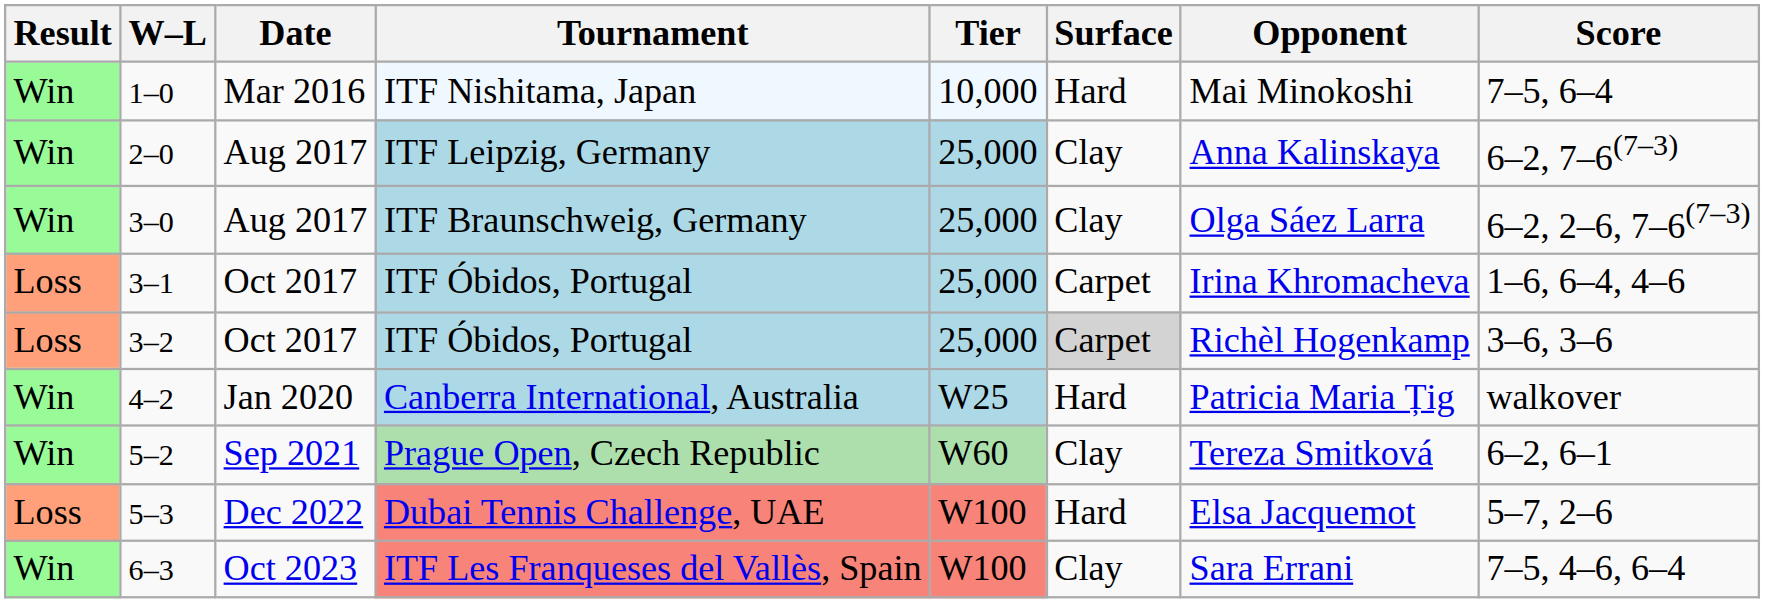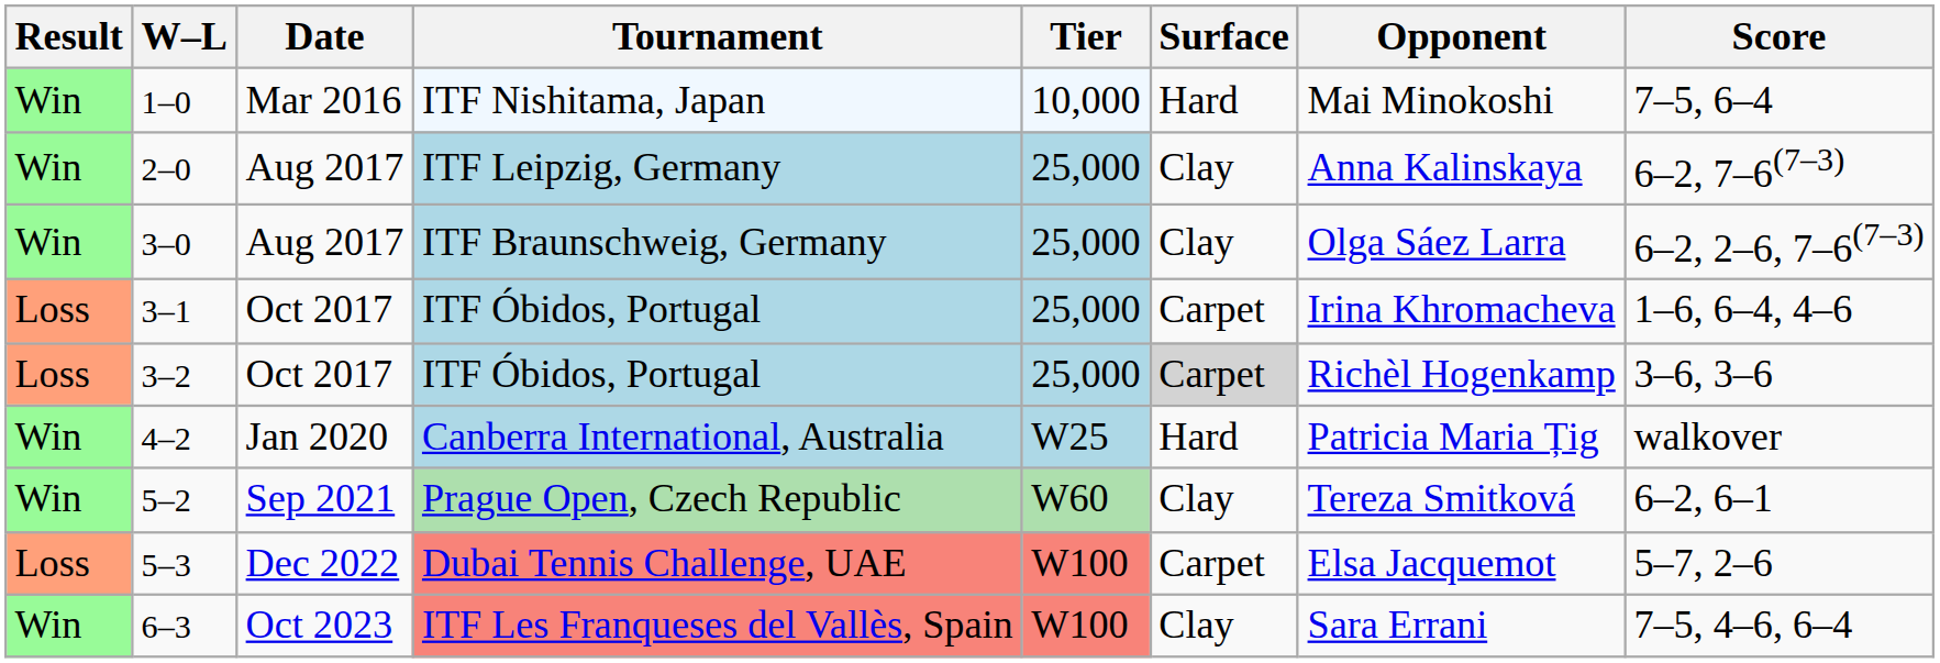5–3 | Surface: Hard -> Carpet
